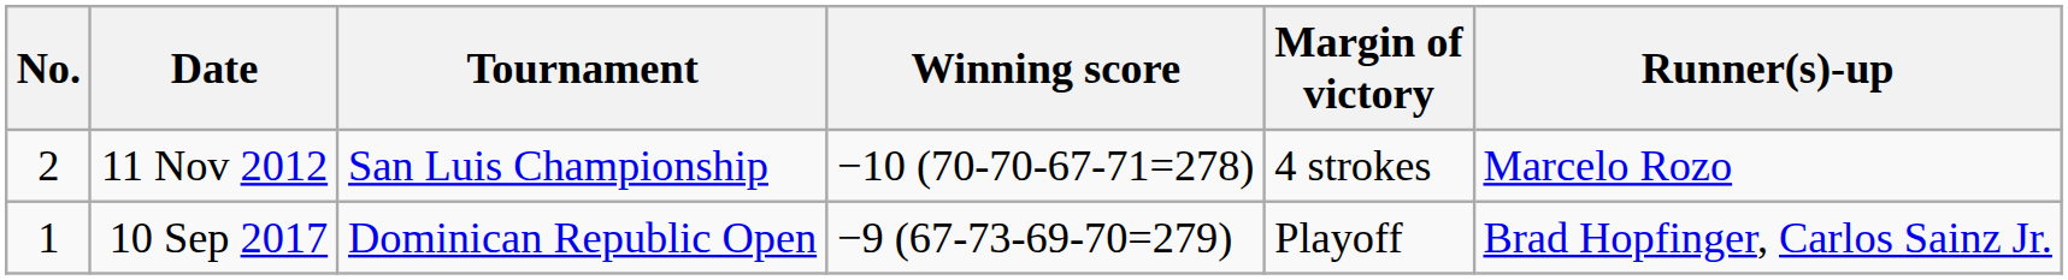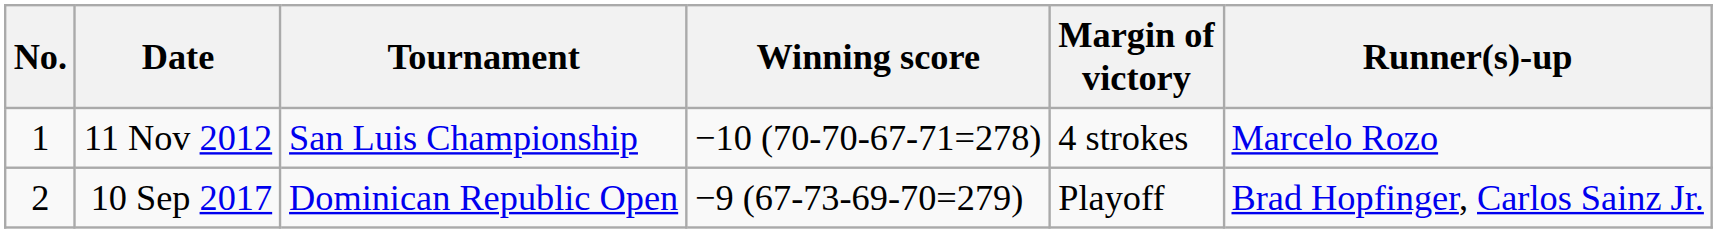11 Nov 2012 | No.: 2 -> 1
10 Sep 2017 | No.: 1 -> 2
